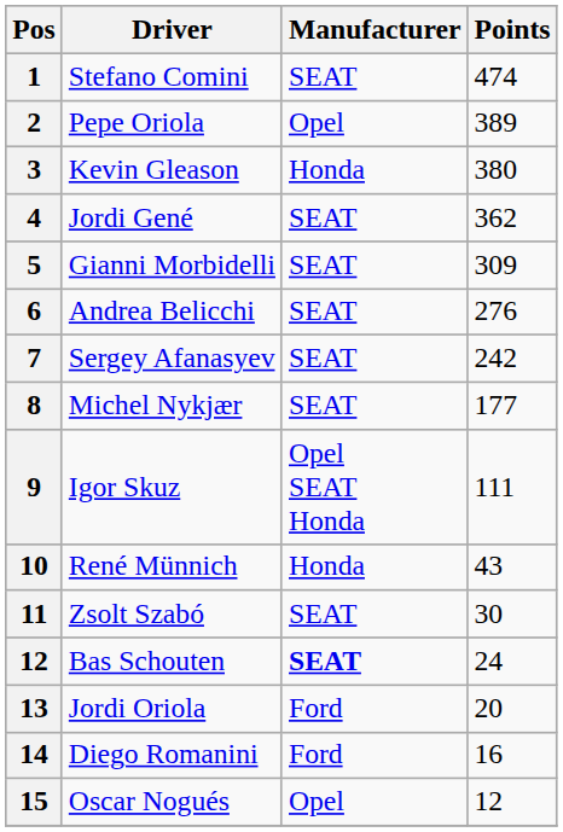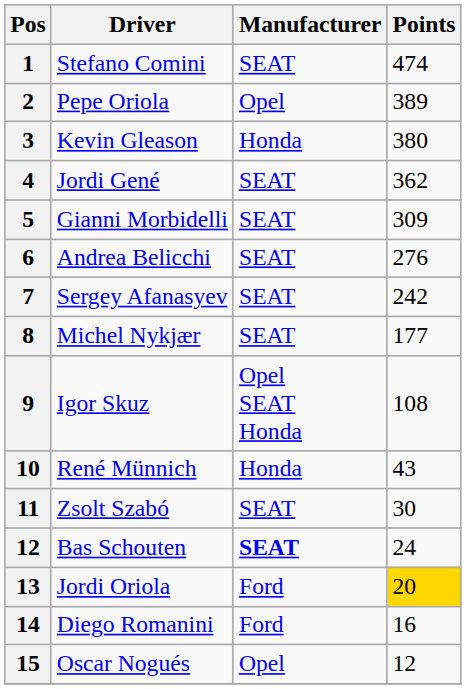Igor Skuz | Points: 111 -> 108
Jordi Oriola | Points: no background -> gold background
